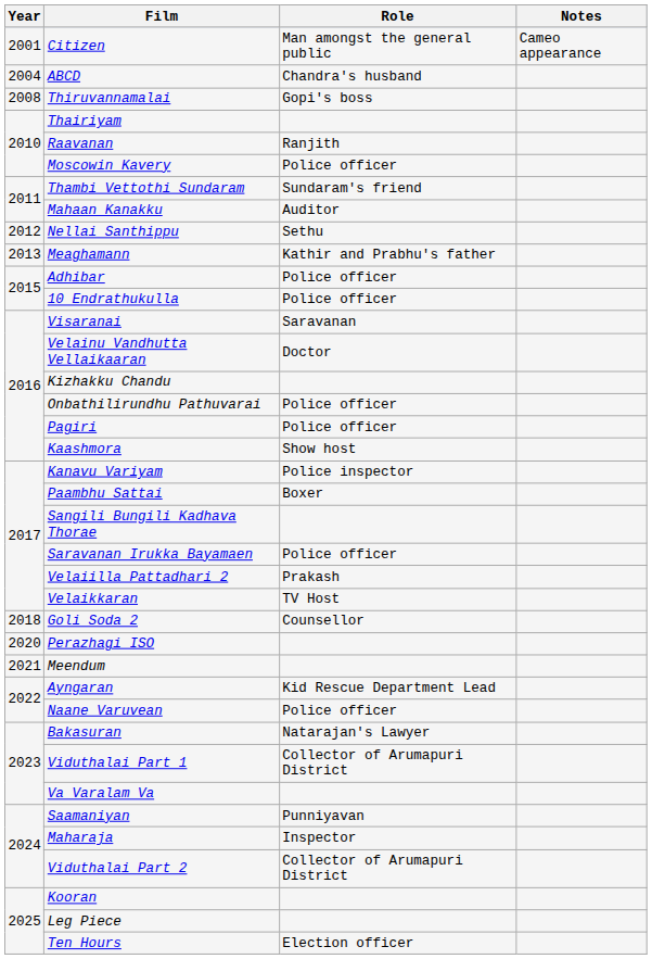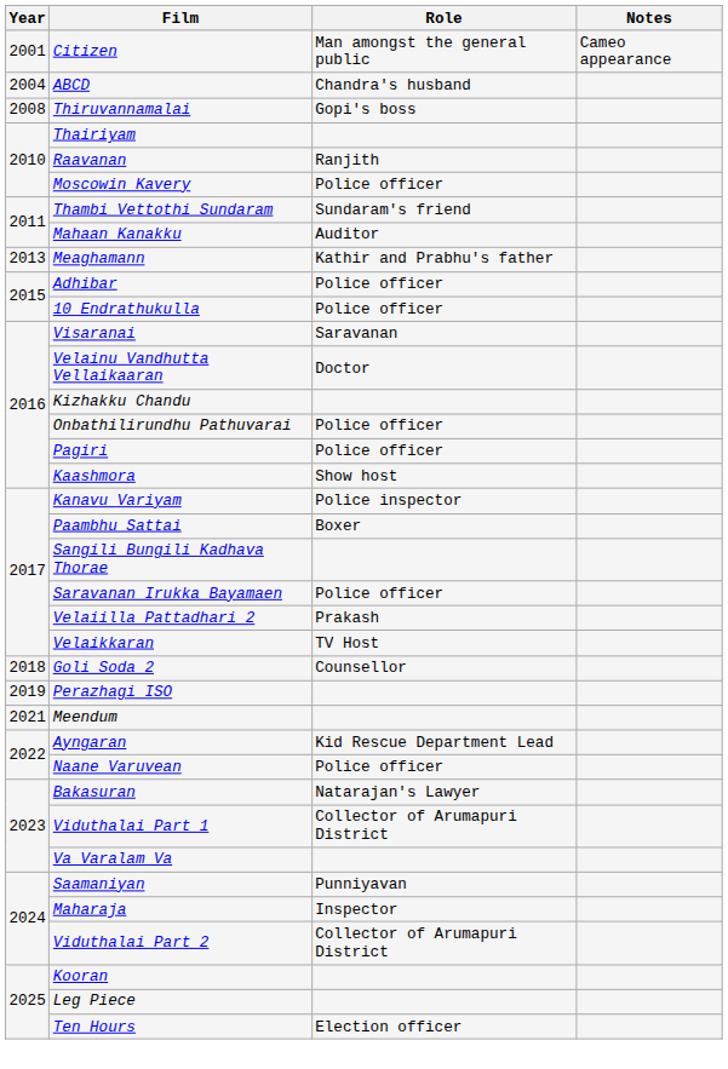- row: 2012 | Nellai Santhippu | Sethu
Perazhagi ISO | Year: 2020 -> 2019
